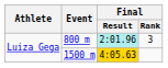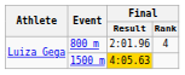800 m | Final / Result: paleturquoise background -> no background
800 m | Final / Rank: 3 -> 4
